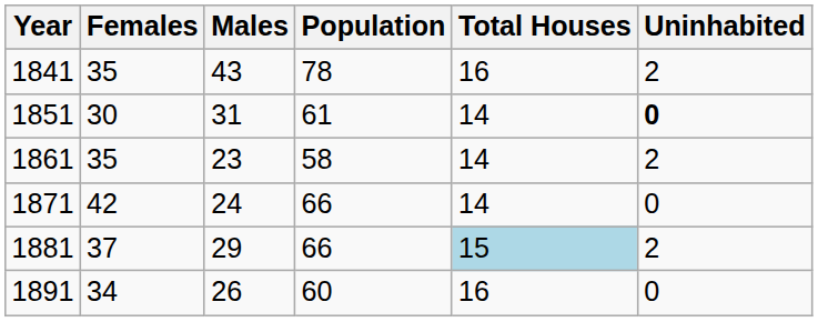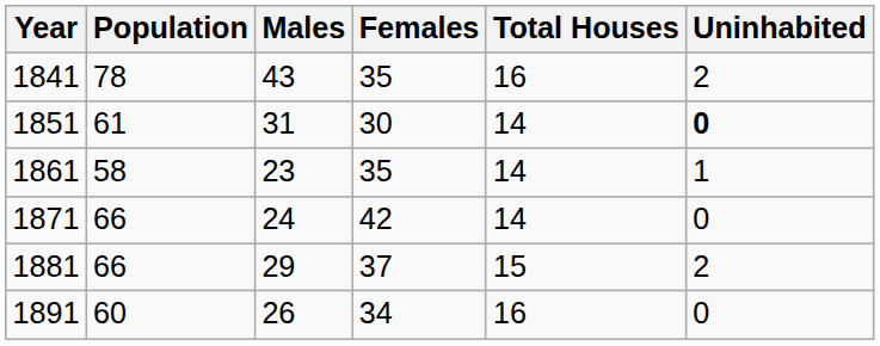columns swapped: Population <-> Females
1861 | Uninhabited: 2 -> 1
1881 | Total Houses: lightblue background -> no background
